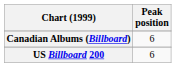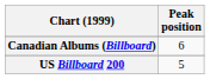US Billboard 200 | Peak position: 6 -> 5
